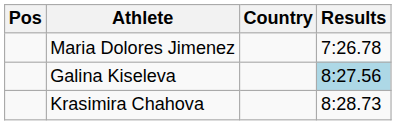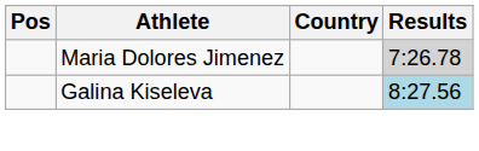Maria Dolores Jimenez | Results: no background -> lightgrey background
- row: Krasimira Chahova | 8:28.73
